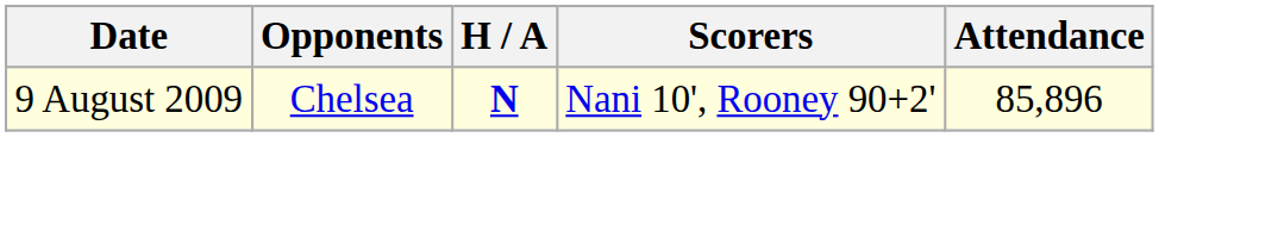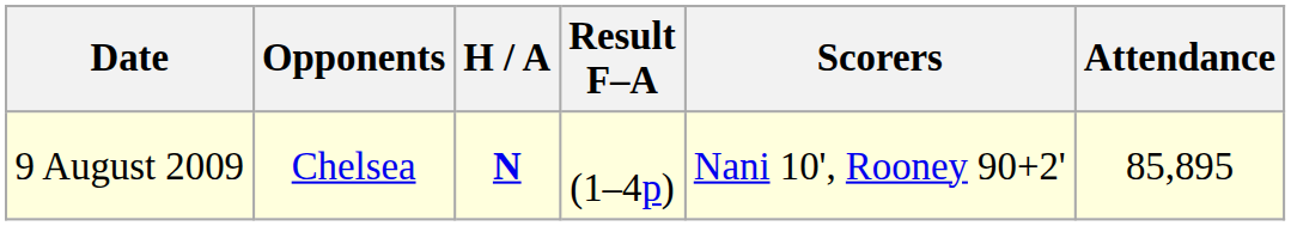+ column: Result F–A | (1–4p)
9 August 2009 | Attendance: 85,896 -> 85,895
